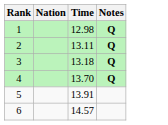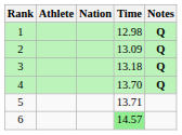+ column: Athlete
2 | Time: 13.11 -> 13.09
5 | Time: 13.91 -> 13.71
6 | Time: no background -> lightgreen background
